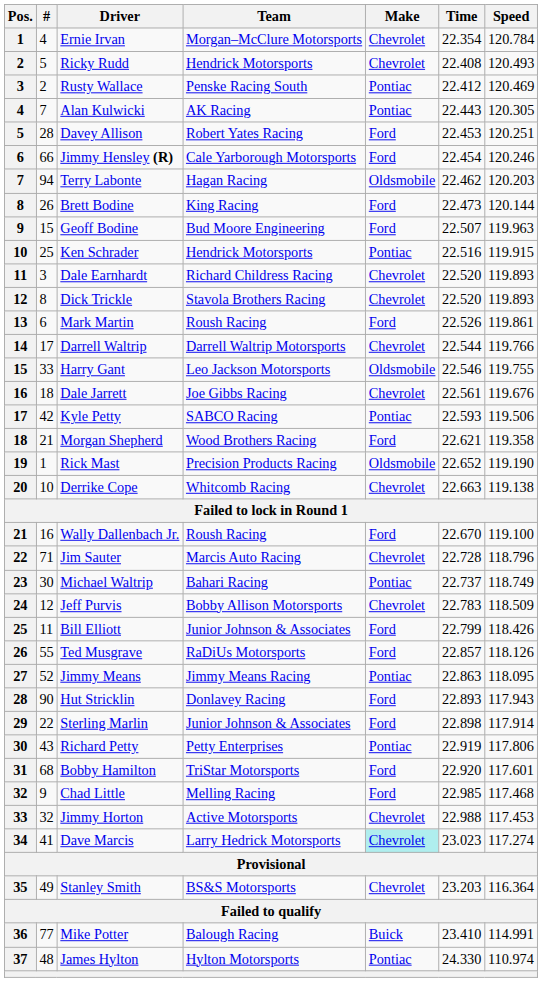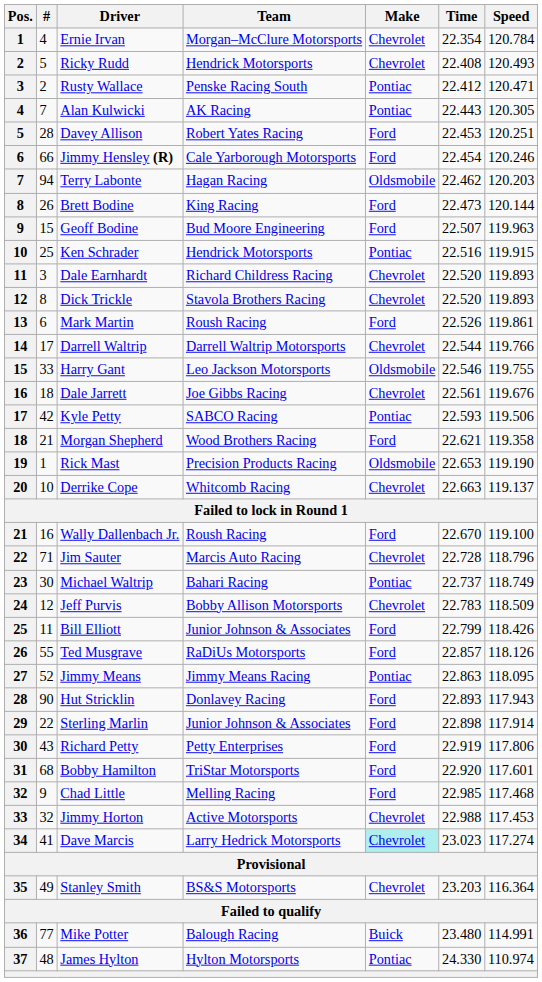Rusty Wallace | Speed: 120.469 -> 120.471
Rick Mast | Time: 22.652 -> 22.653
Derrike Cope | Speed: 119.138 -> 119.137
Richard Petty | Make: Pontiac -> Ford
Mike Potter | Time: 23.410 -> 23.480
